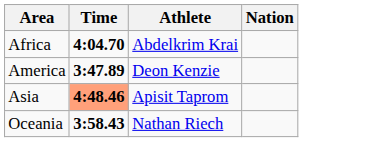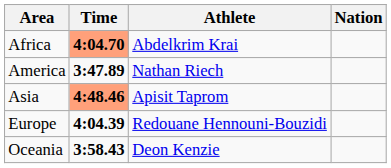Africa | Time: no background -> lightsalmon background
America | Athlete: Deon Kenzie -> Nathan Riech
+ row: Europe | 4:04.39 | Redouane Hennouni-Bouzidi
Oceania | Athlete: Nathan Riech -> Deon Kenzie
